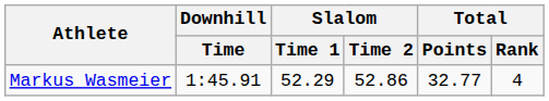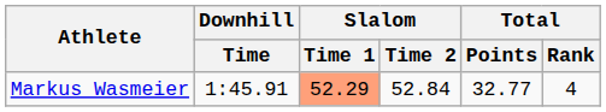Markus Wasmeier | Slalom / Time 1: no background -> lightsalmon background
Markus Wasmeier | Slalom / Time 2: 52.86 -> 52.84
